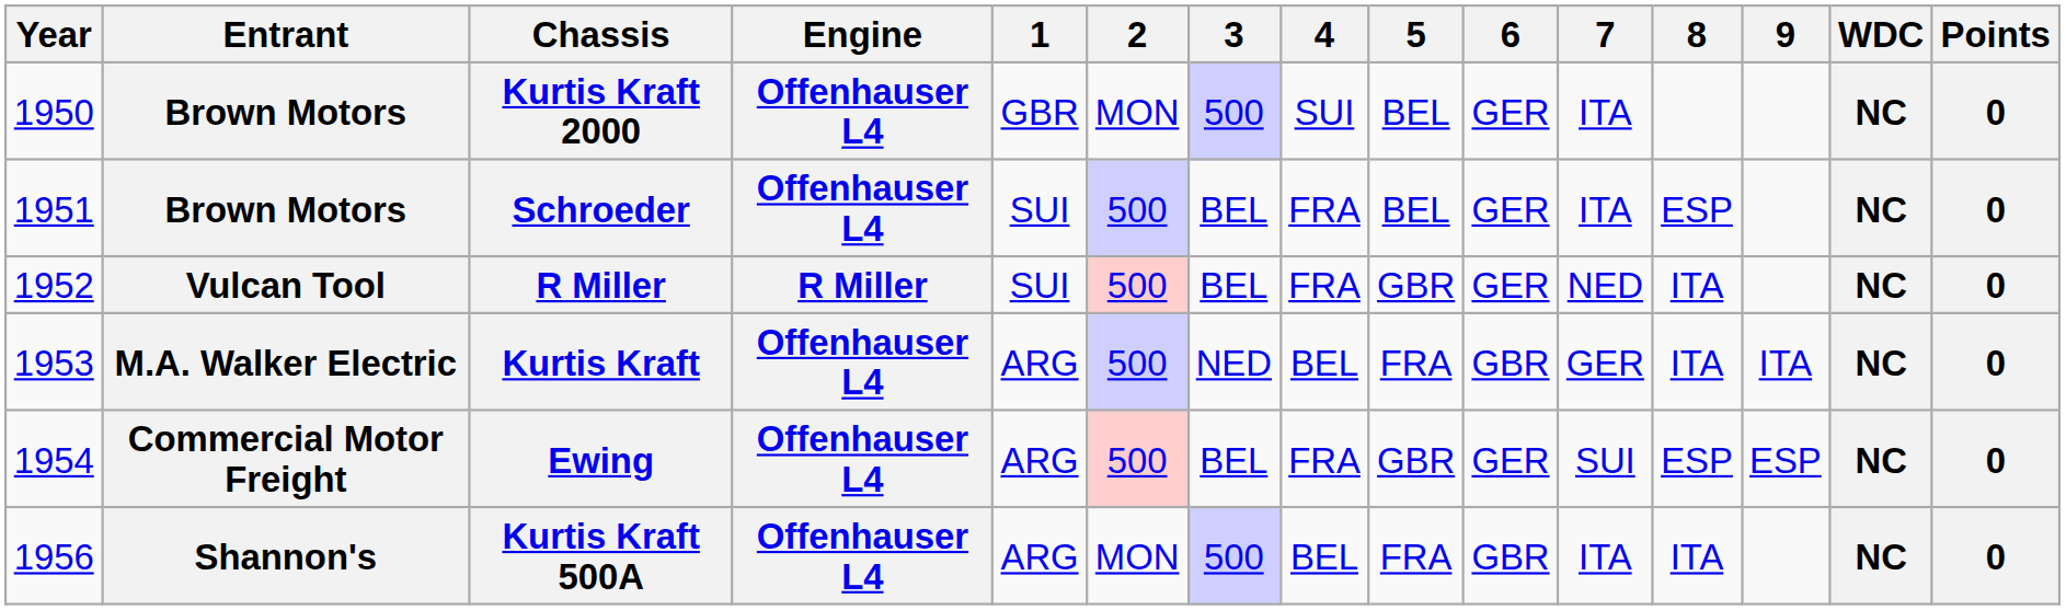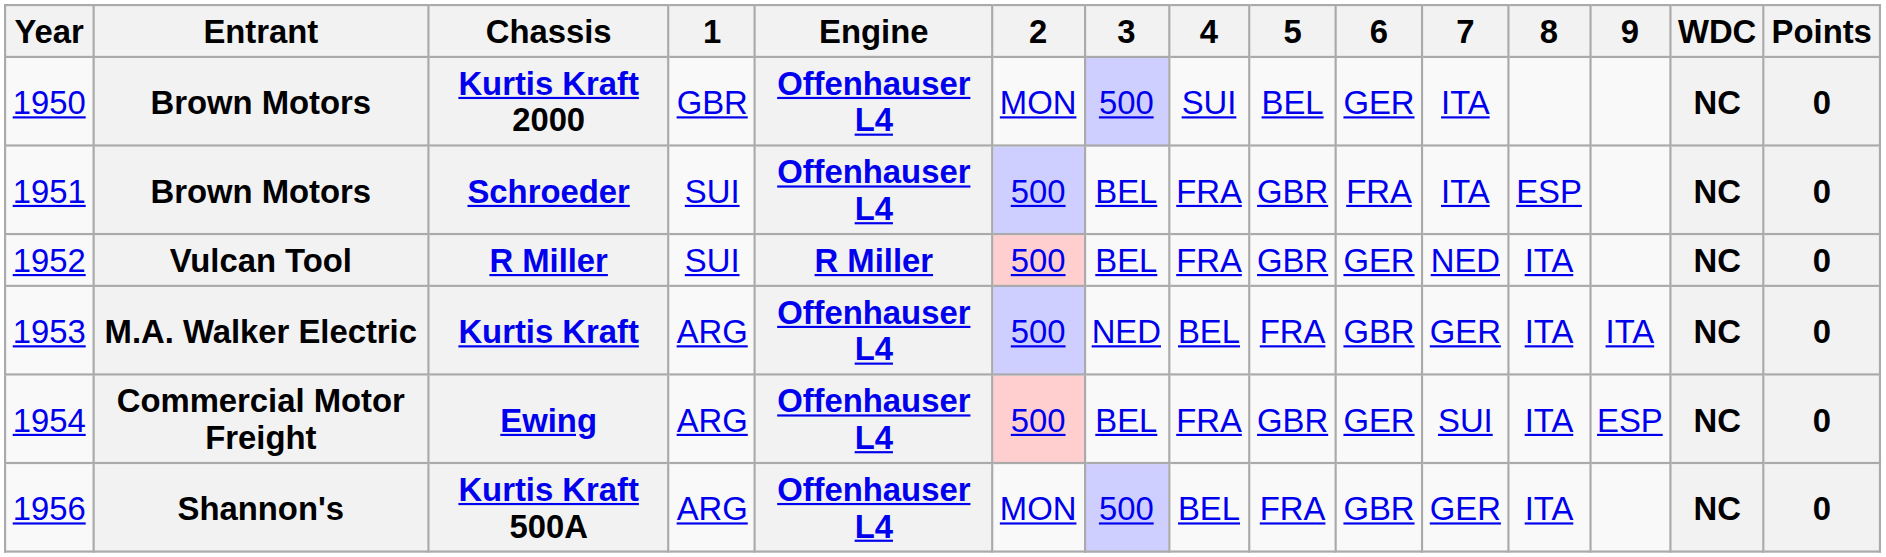columns swapped: Engine <-> 1
Schroeder | 5: BEL -> GBR
Schroeder | 6: GER -> FRA
Ewing | 8: ESP -> ITA
Kurtis Kraft 500A | 7: ITA -> GER
